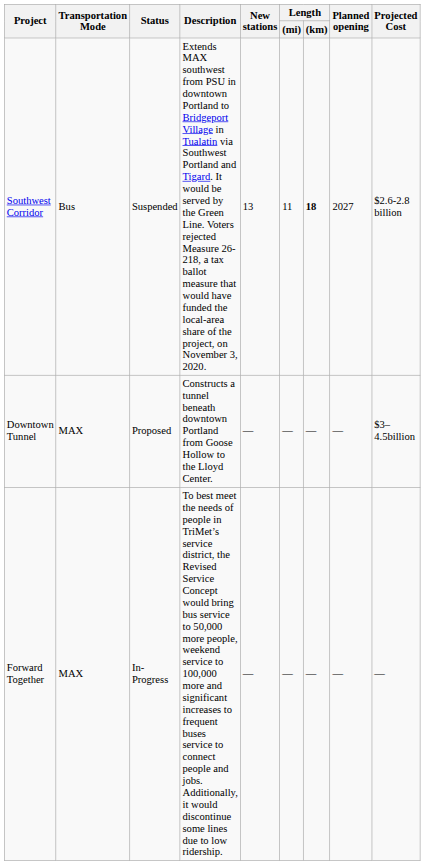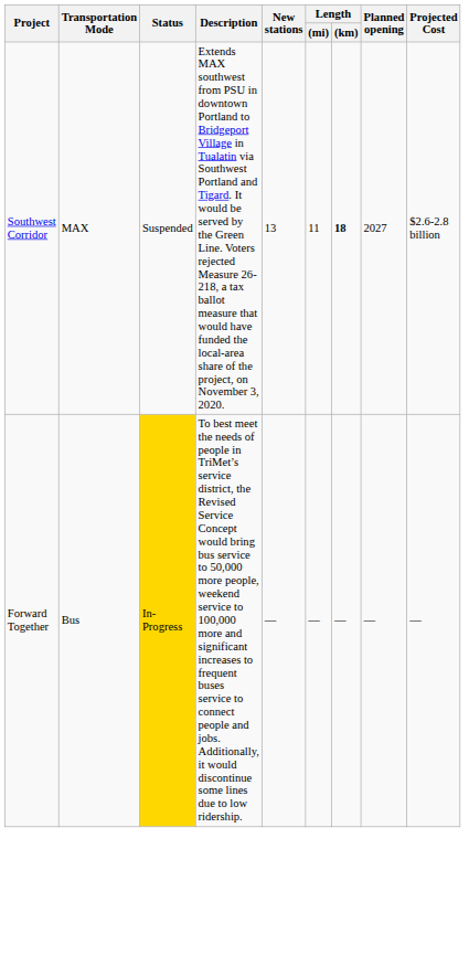Southwest Corridor | Transportation Mode: Bus -> MAX
- row: Downtown Tunnel | MAX | Proposed | Constructs a tunnel beneath downtown Portland from Goose Hollow to the Lloyd Center. | — | — | — | — | $3–4.5billion
Forward Together | Transportation Mode: MAX -> Bus
Forward Together | Status: no background -> gold background
